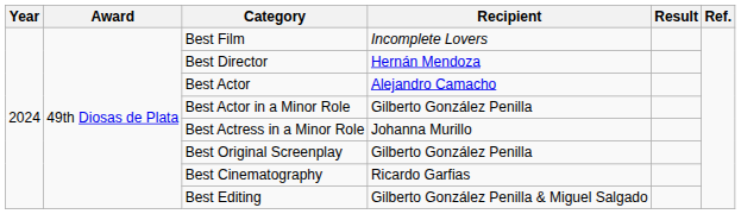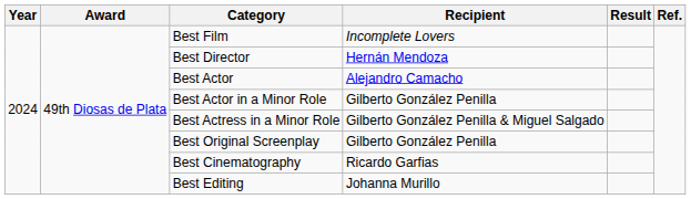Best Actress in a Minor Role | Recipient: Johanna Murillo -> Gilberto González Penilla & Miguel Salgado
Best Editing | Recipient: Gilberto González Penilla & Miguel Salgado -> Johanna Murillo
